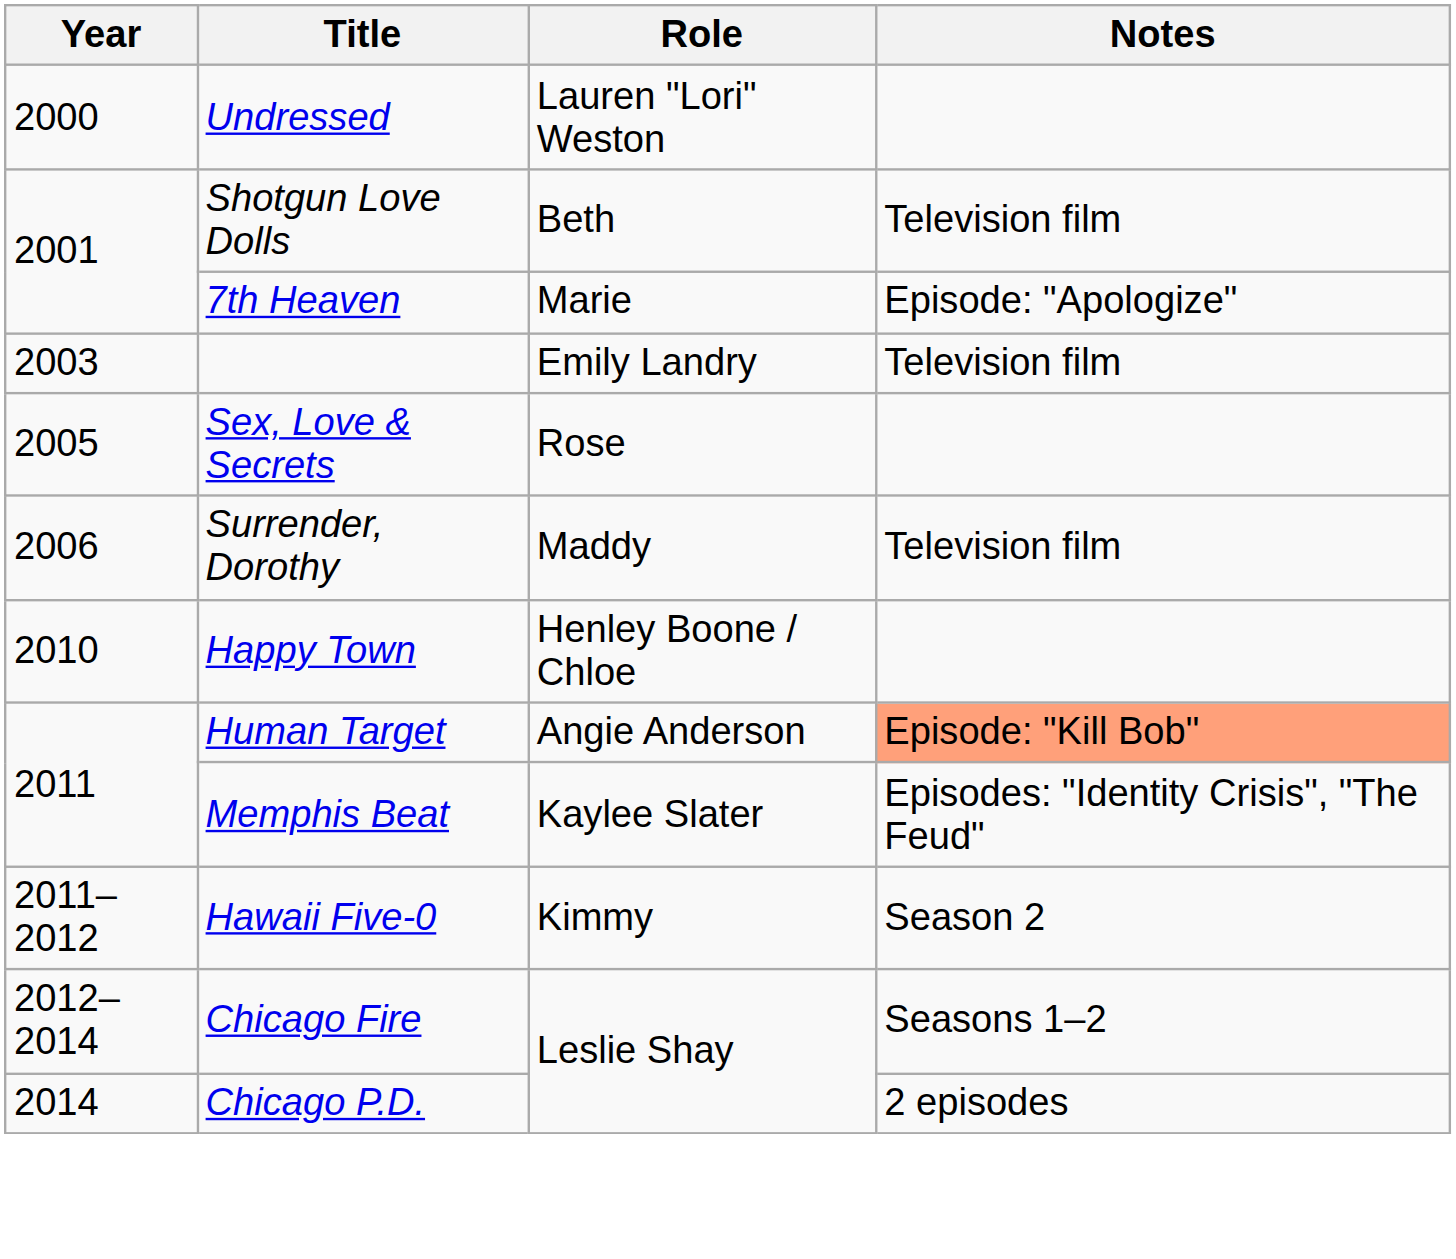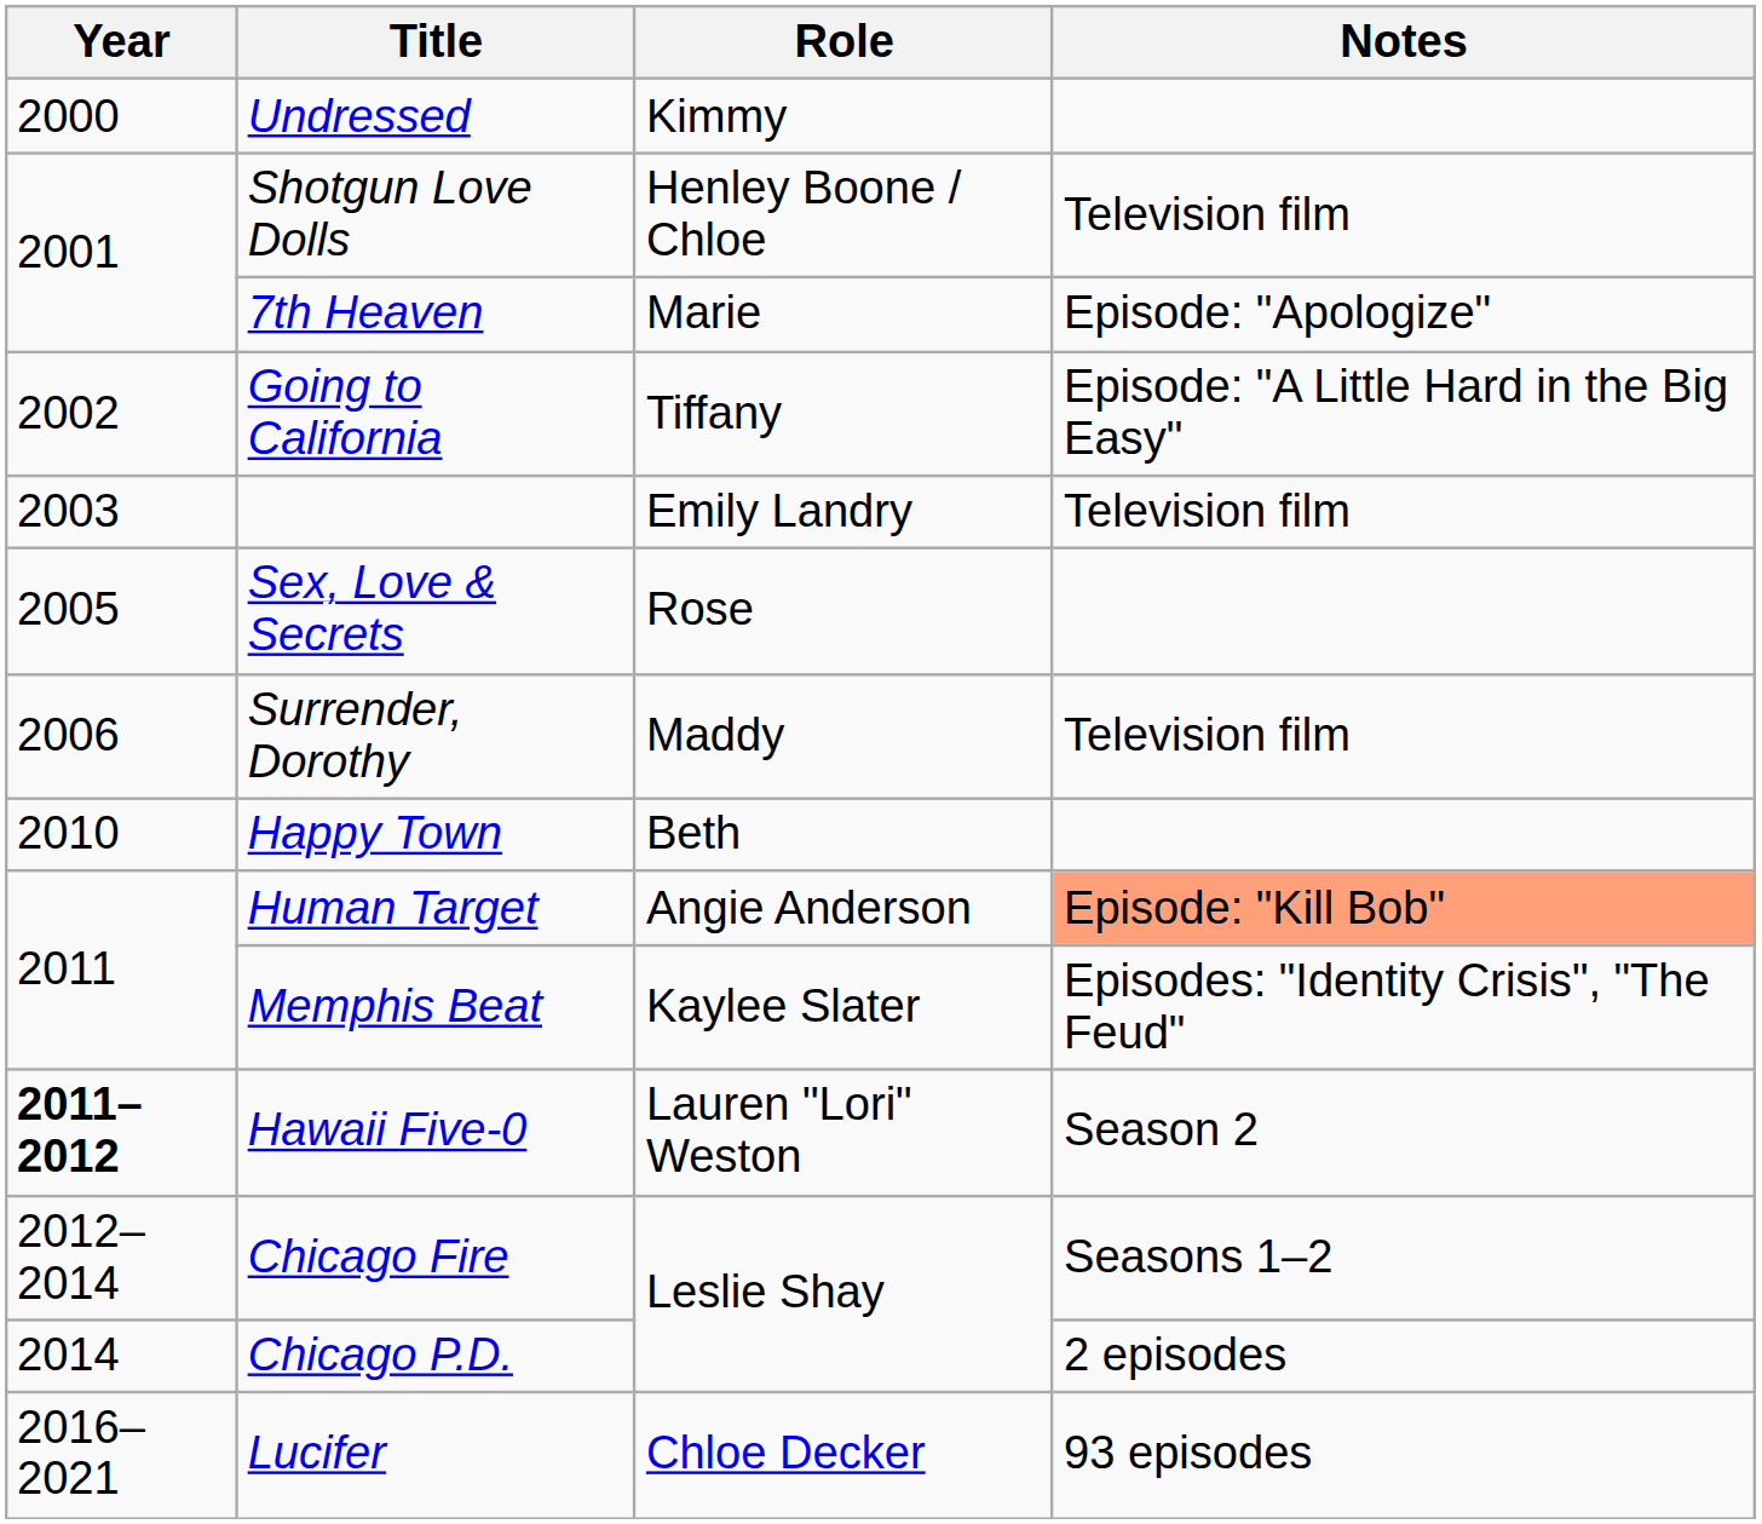Undressed | Role: Lauren "Lori" Weston -> Kimmy
Shotgun Love Dolls | Role: Beth -> Henley Boone / Chloe
+ row: 2002 | Going to California | Tiffany | Episode: "A Little Hard in the Big Easy"
Happy Town | Role: Henley Boone / Chloe -> Beth
Hawaii Five-0 | Year: normal -> bold
Hawaii Five-0 | Role: Kimmy -> Lauren "Lori" Weston
+ row: 2016–2021 | Lucifer | Chloe Decker | 93 episodes
